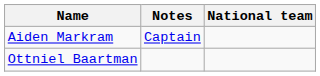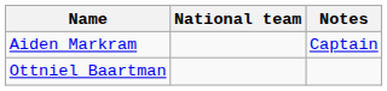columns swapped: National team <-> Notes
